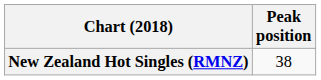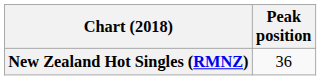New Zealand Hot Singles (RMNZ) | Peak position: 38 -> 36
